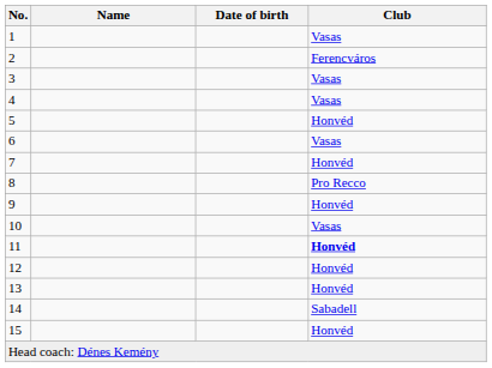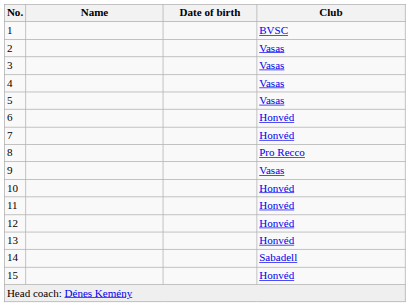1 | Club: Vasas -> BVSC
2 | Club: Ferencváros -> Vasas
5 | Club: Honvéd -> Vasas
6 | Club: Vasas -> Honvéd
9 | Club: Honvéd -> Vasas
10 | Club: Vasas -> Honvéd
11 | Club: bold -> normal
